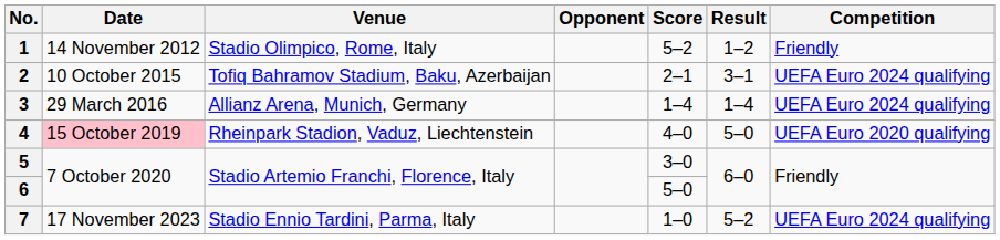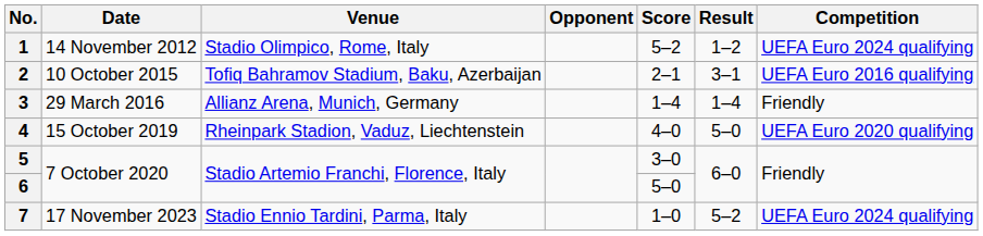1 | Competition: Friendly -> UEFA Euro 2024 qualifying
2 | Competition: UEFA Euro 2024 qualifying -> UEFA Euro 2016 qualifying
3 | Competition: UEFA Euro 2024 qualifying -> Friendly
4 | Date: pink background -> no background
